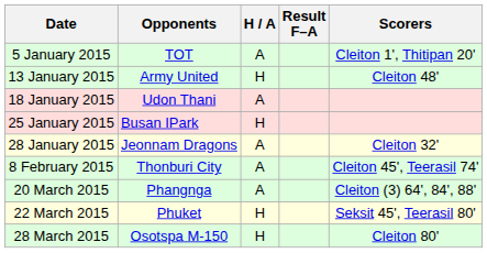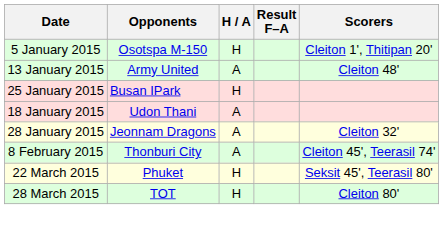5 January 2015 | Opponents: TOT -> Osotspa M-150
5 January 2015 | H / A: A -> H
13 January 2015 | H / A: H -> A
rows swapped: 18 January 2015 <-> 25 January 2015
- row: 20 March 2015 | Phangnga | A | Cleiton (3) 64', 84', 88'
28 March 2015 | Opponents: Osotspa M-150 -> TOT
